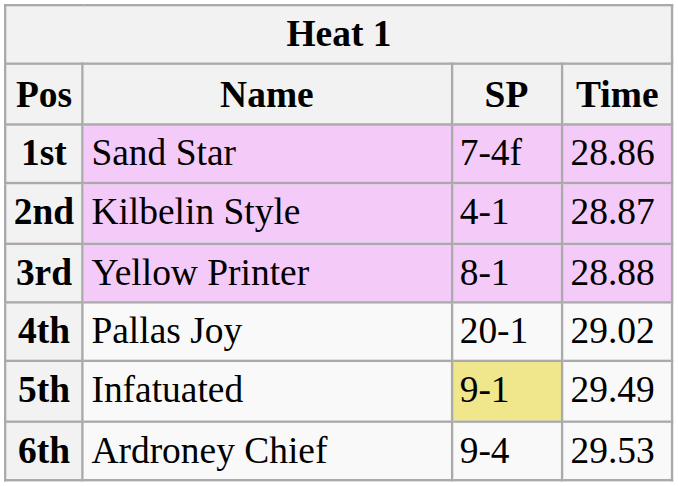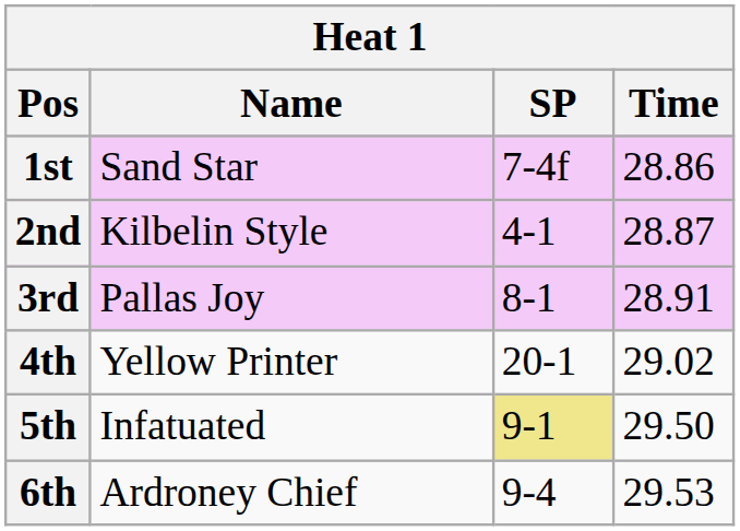3rd | Name: Yellow Printer -> Pallas Joy
3rd | Time: 28.88 -> 28.91
4th | Name: Pallas Joy -> Yellow Printer
5th | Time: 29.49 -> 29.50
